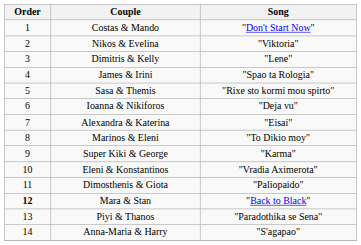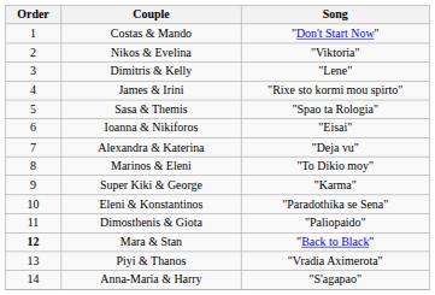James & Irini | Song: "Spao ta Rologia" -> "Rixe sto kormi mou spirto"
Sasa & Themis | Song: "Rixe sto kormi mou spirto" -> "Spao ta Rologia"
Ioanna & Nikiforos | Song: "Deja vu" -> "Eisai"
Alexandra & Katerina | Song: "Eisai" -> "Deja vu"
Eleni & Konstantinos | Song: "Vradia Aximerota" -> "Paradothika se Sena"
Piyi & Thanos | Song: "Paradothika se Sena" -> "Vradia Aximerota"
